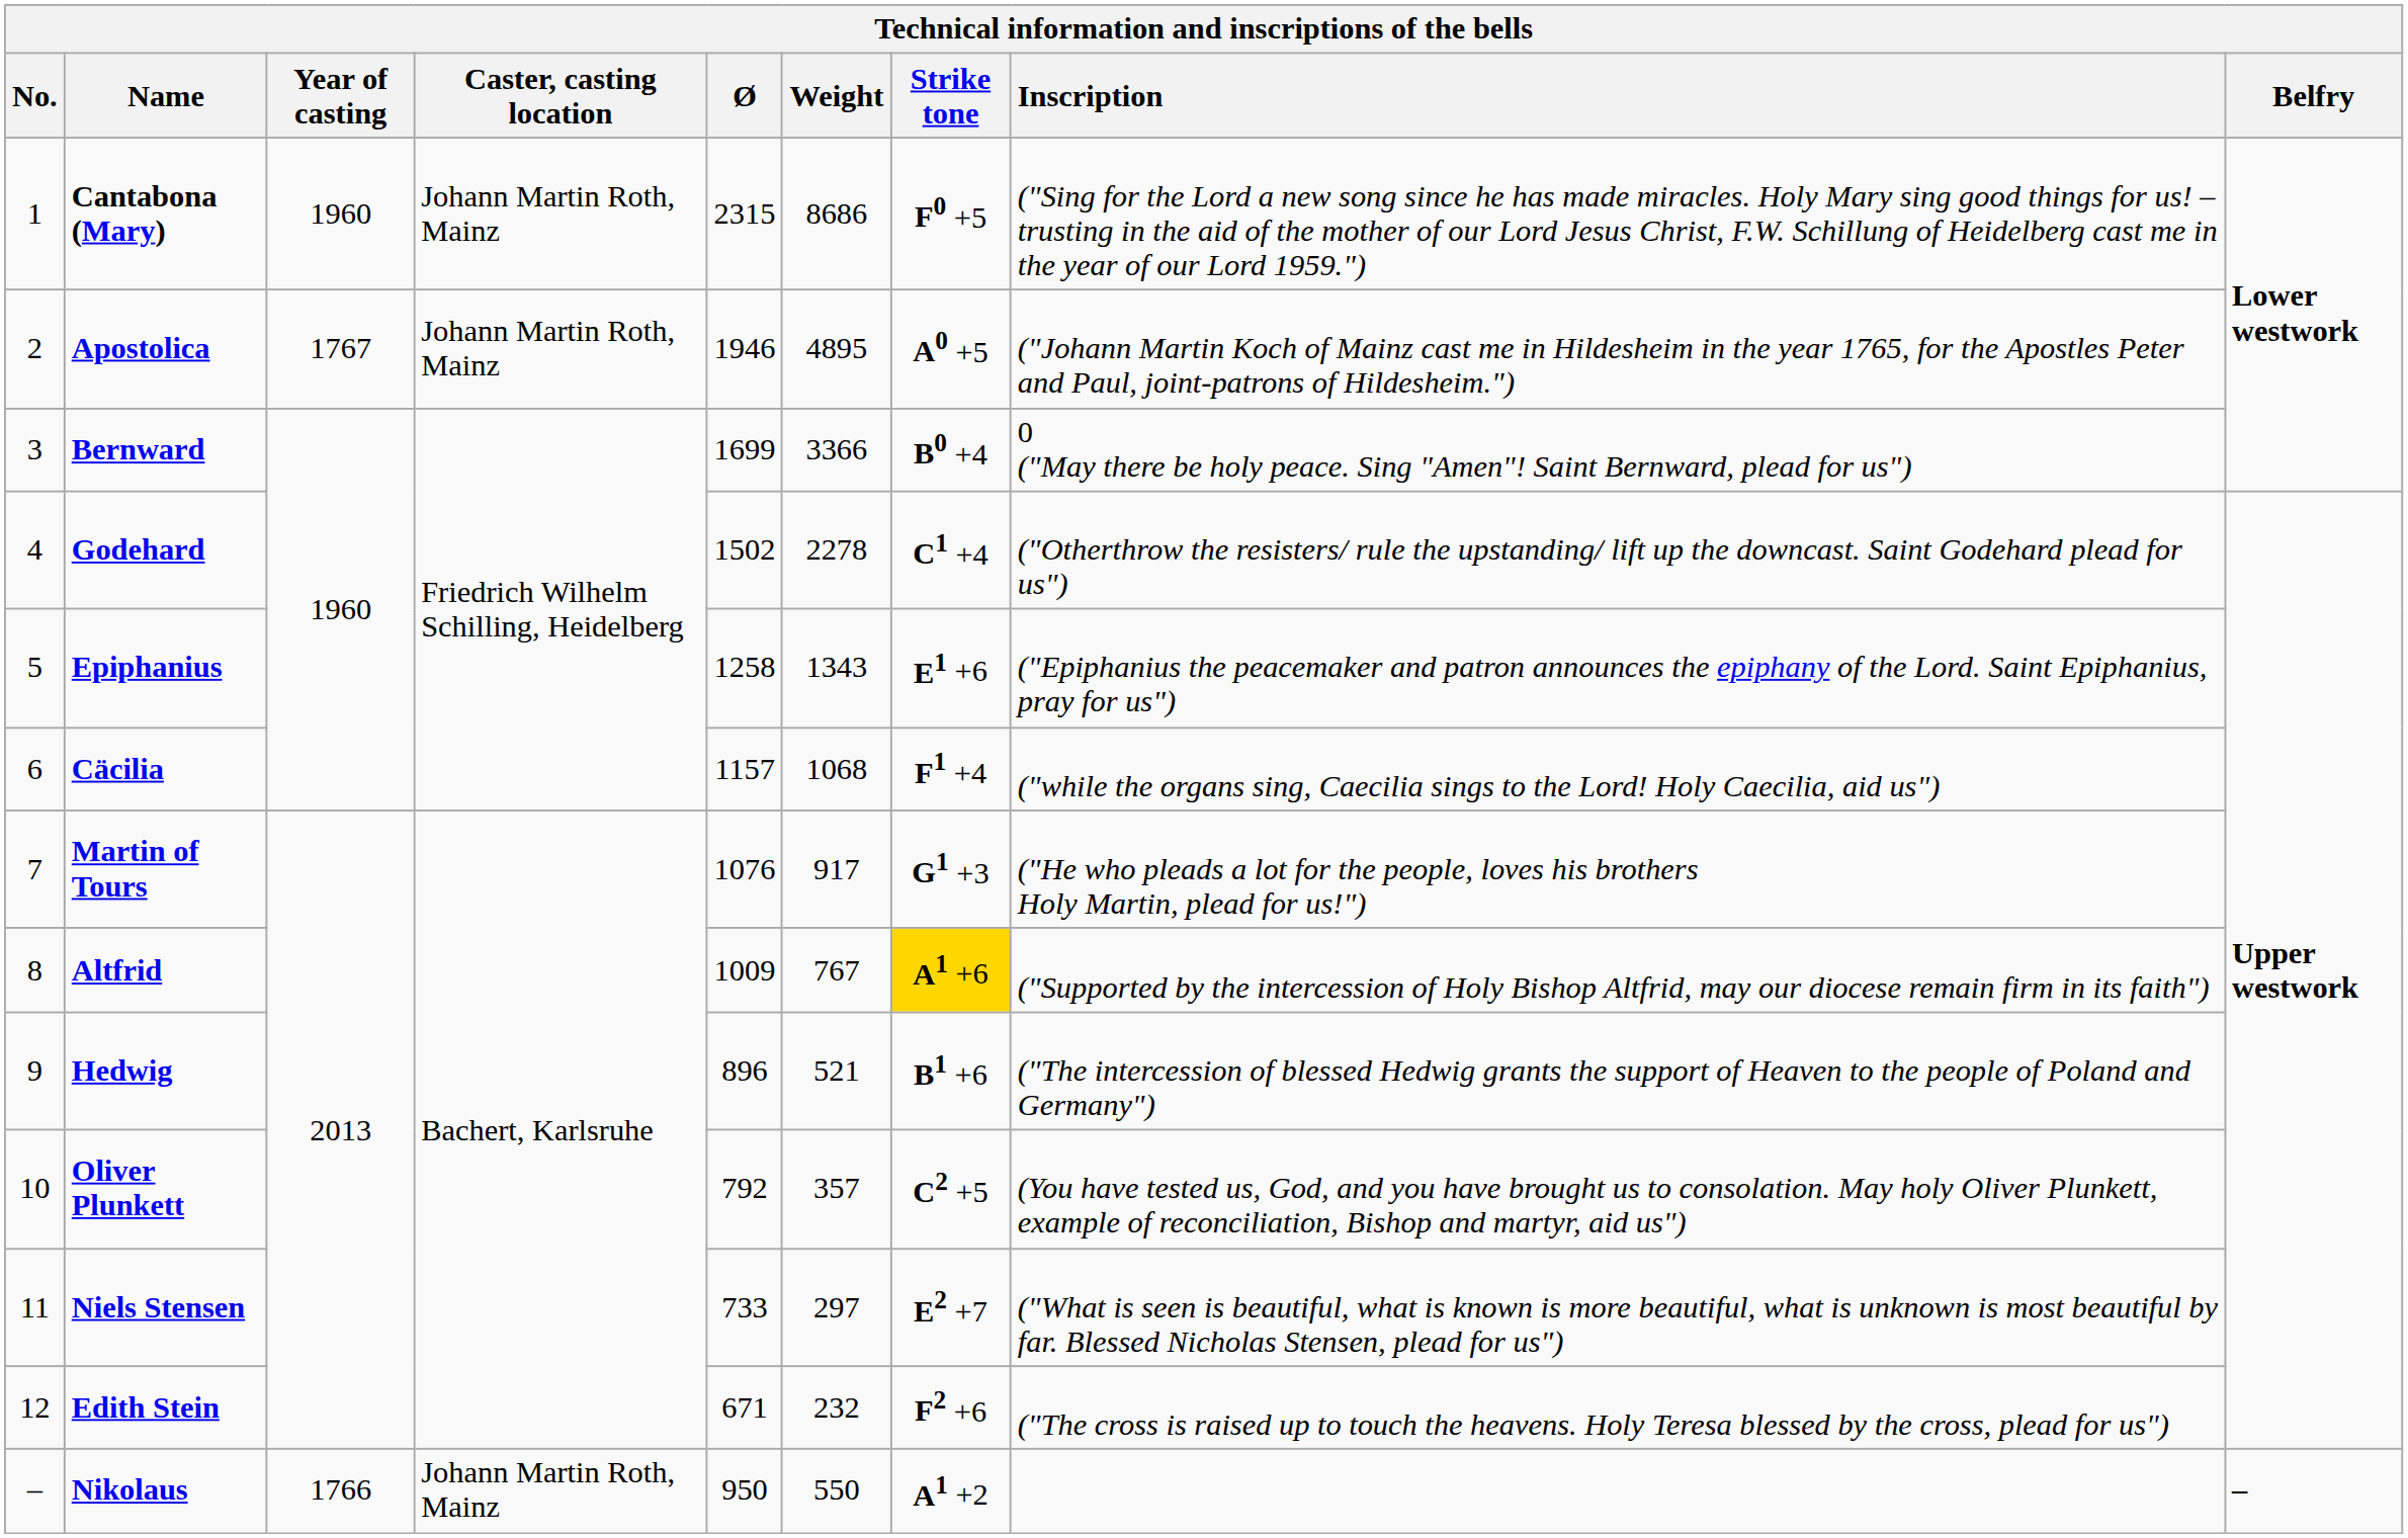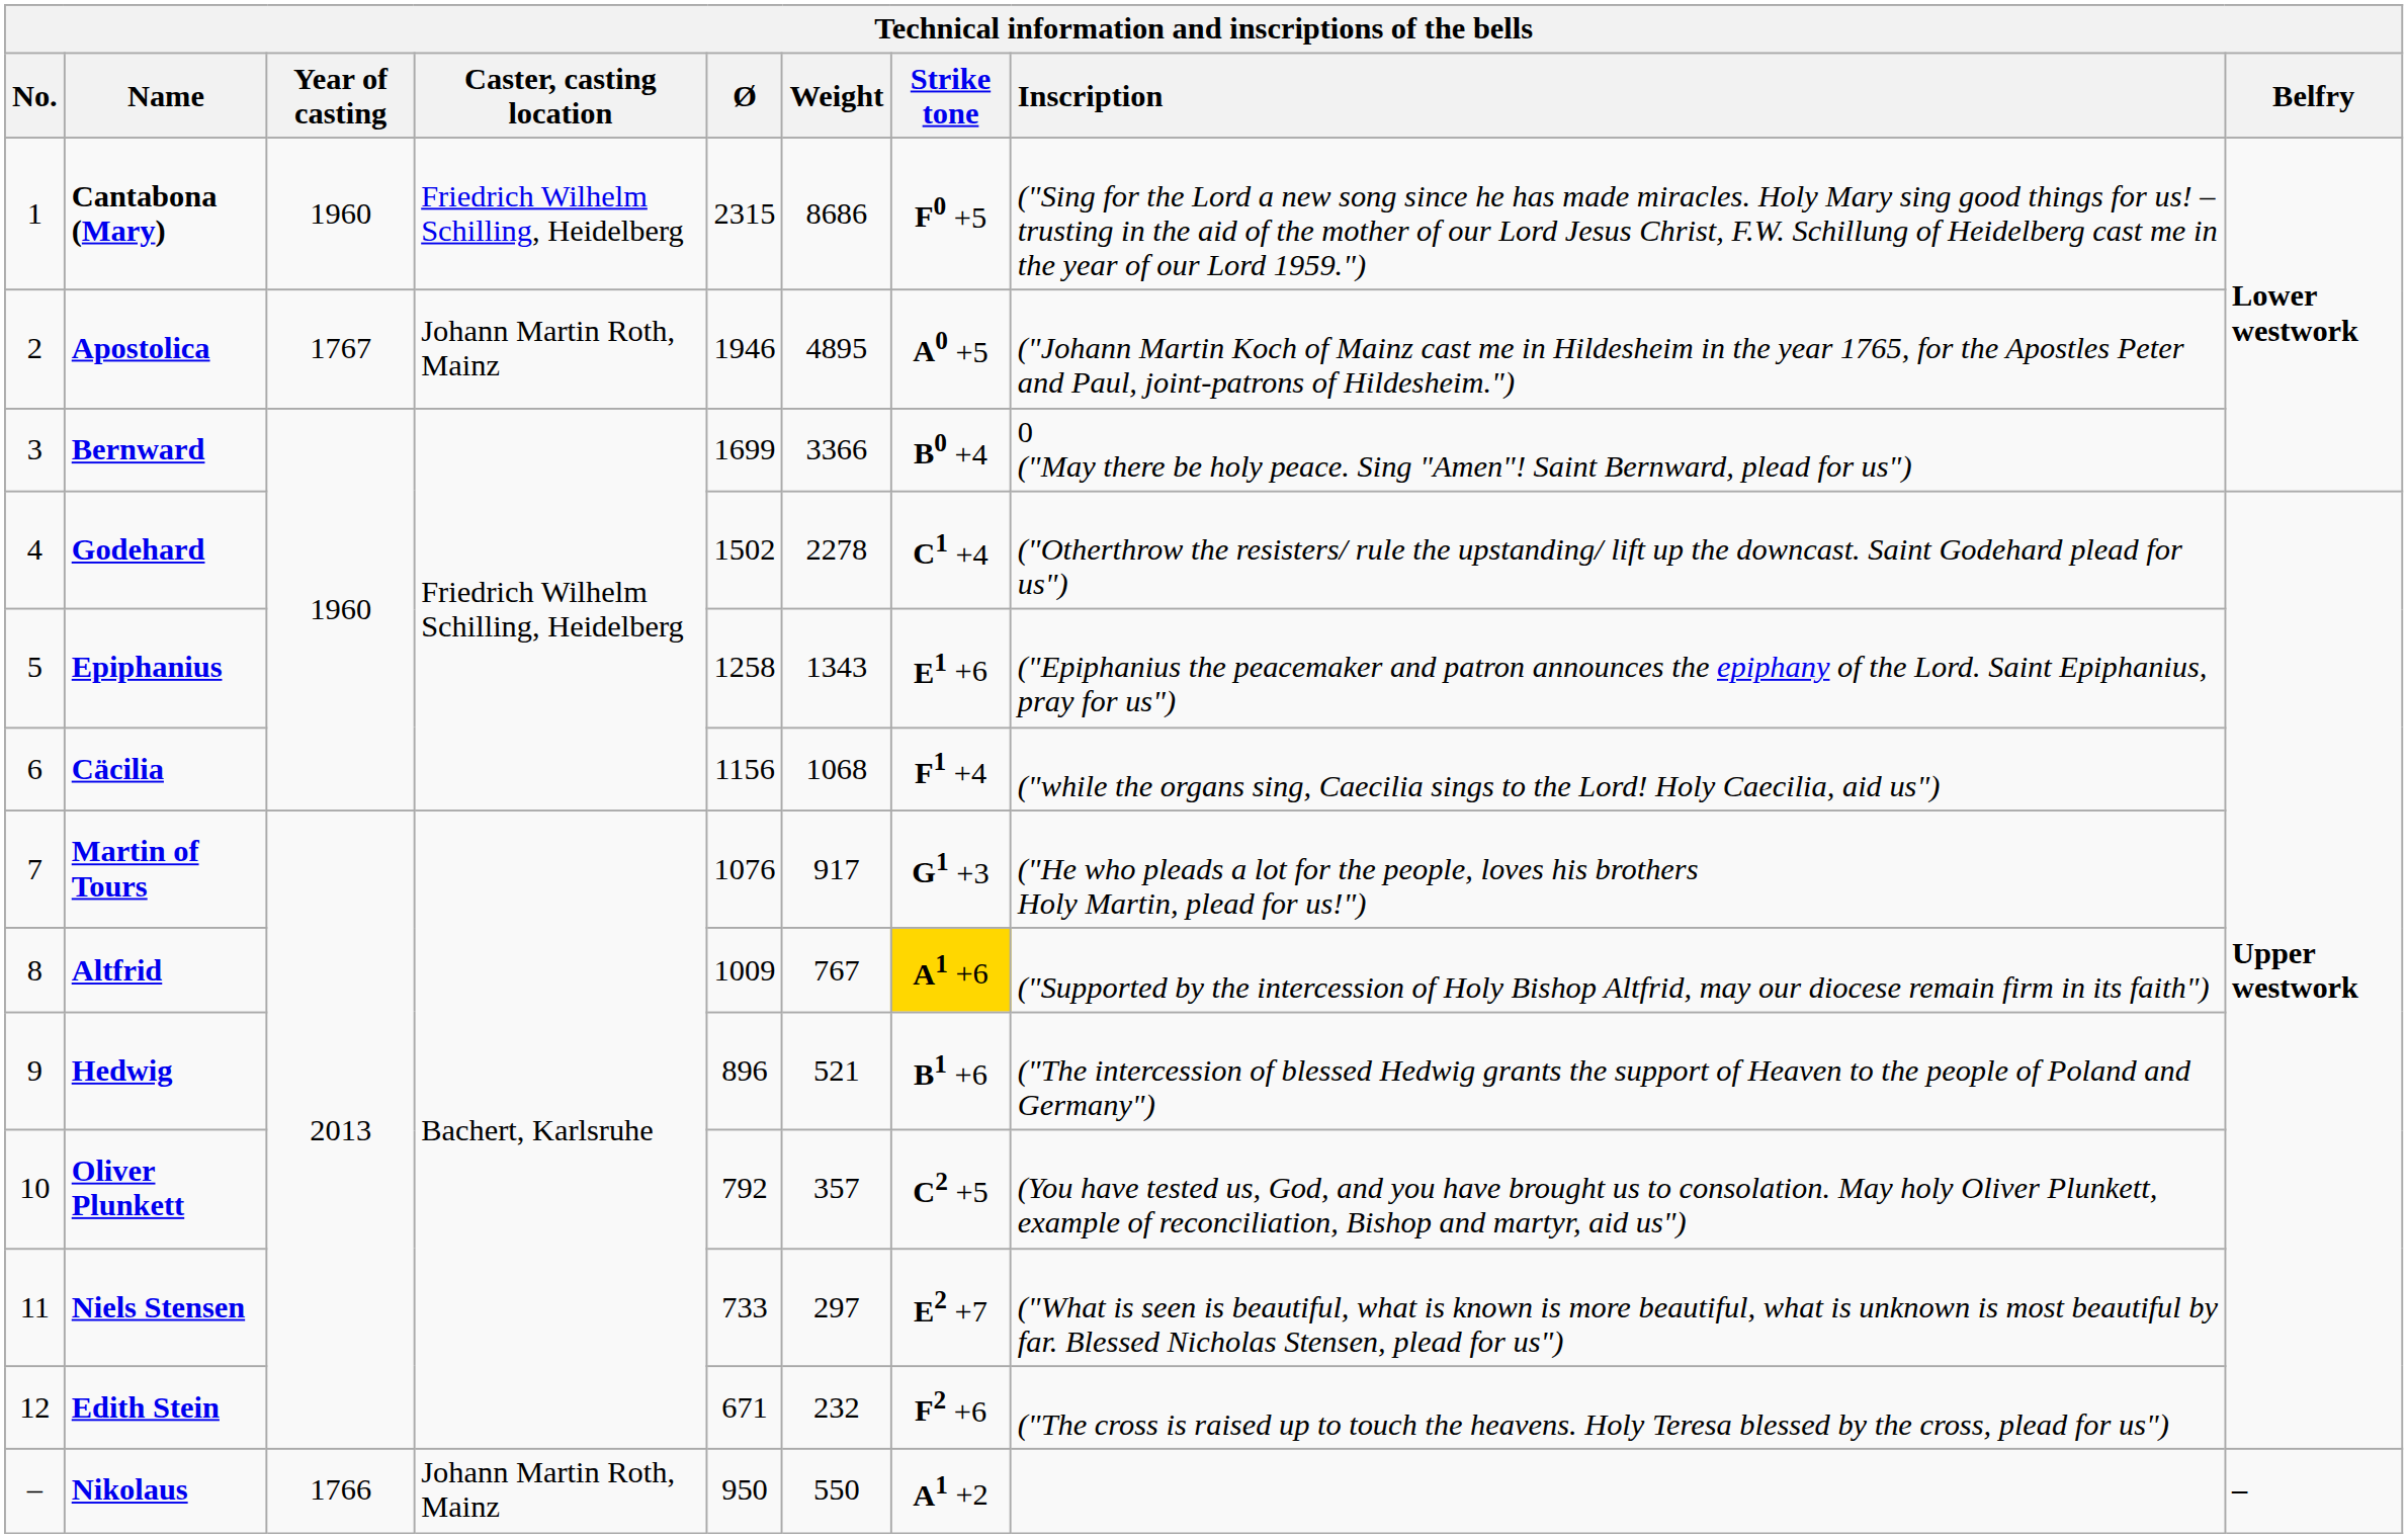Cantabona (Mary) | Caster, casting location: Johann Martin Roth, Mainz -> Friedrich Wilhelm Schilling, Heidelberg
Cäcilia | Ø: 1157 -> 1156
